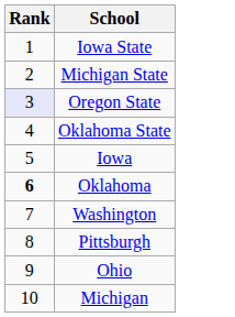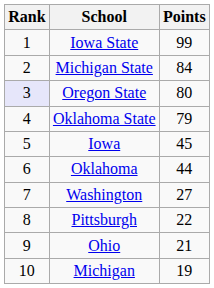+ column: Points | 99 | 84 | 80 | 79 | 45 | 44 | 27 | 22 | 21 | 19
Oklahoma | Rank: bold -> normal
